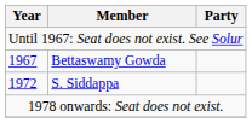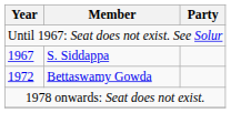1967 | Member: Bettaswamy Gowda -> S. Siddappa
1972 | Member: S. Siddappa -> Bettaswamy Gowda
